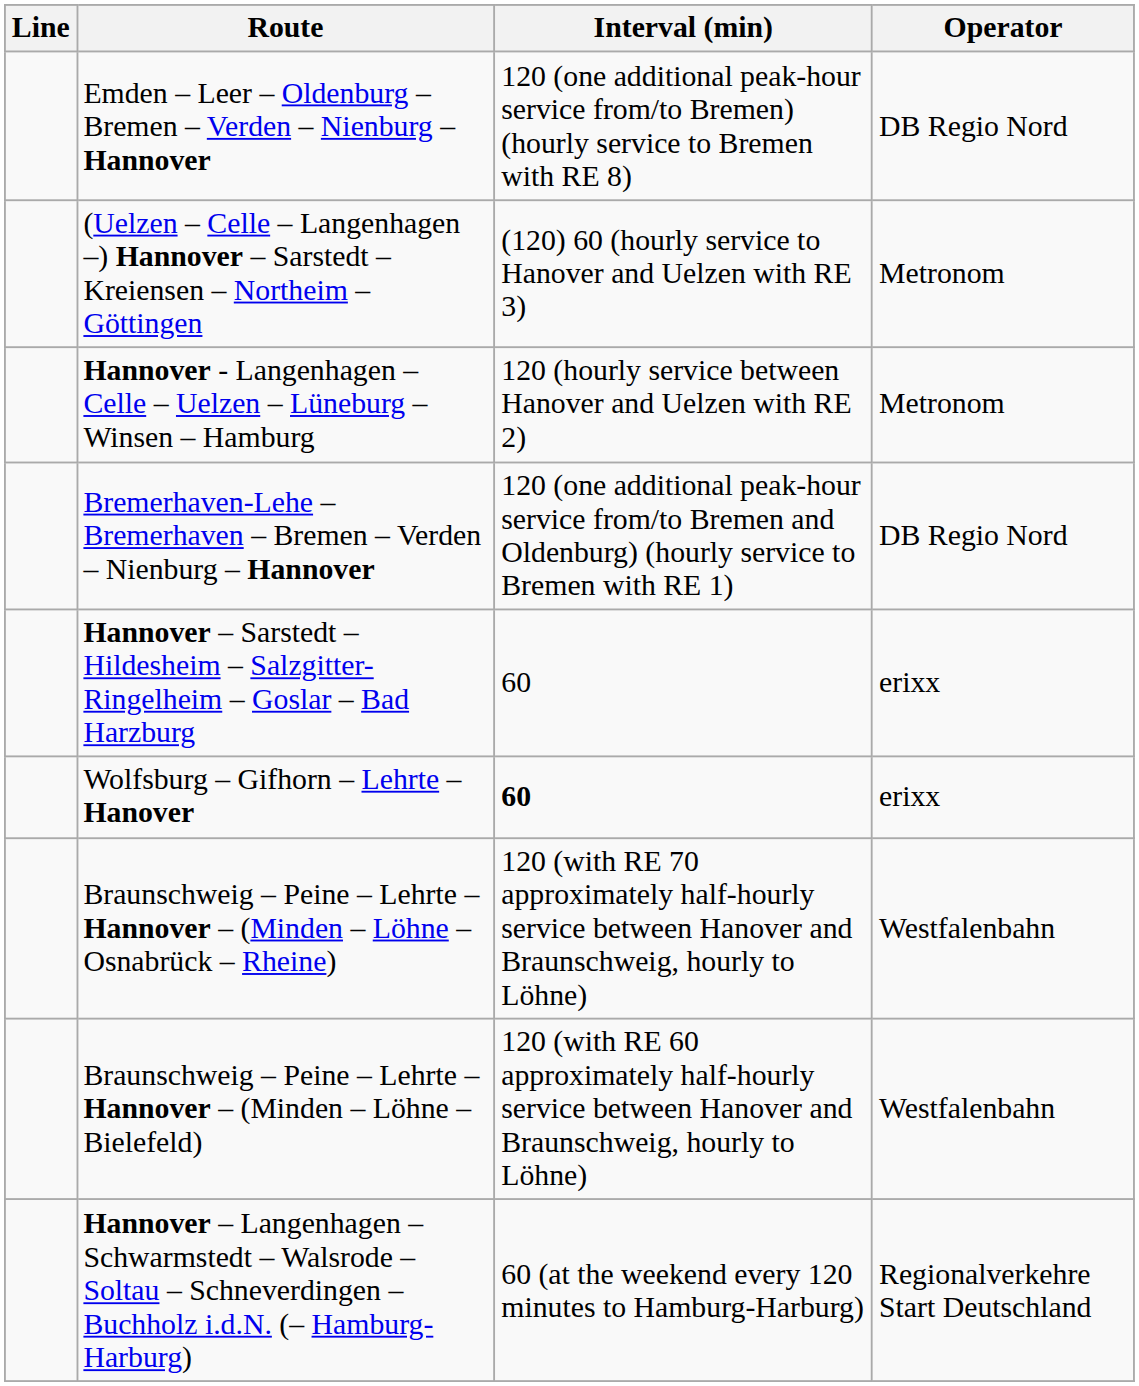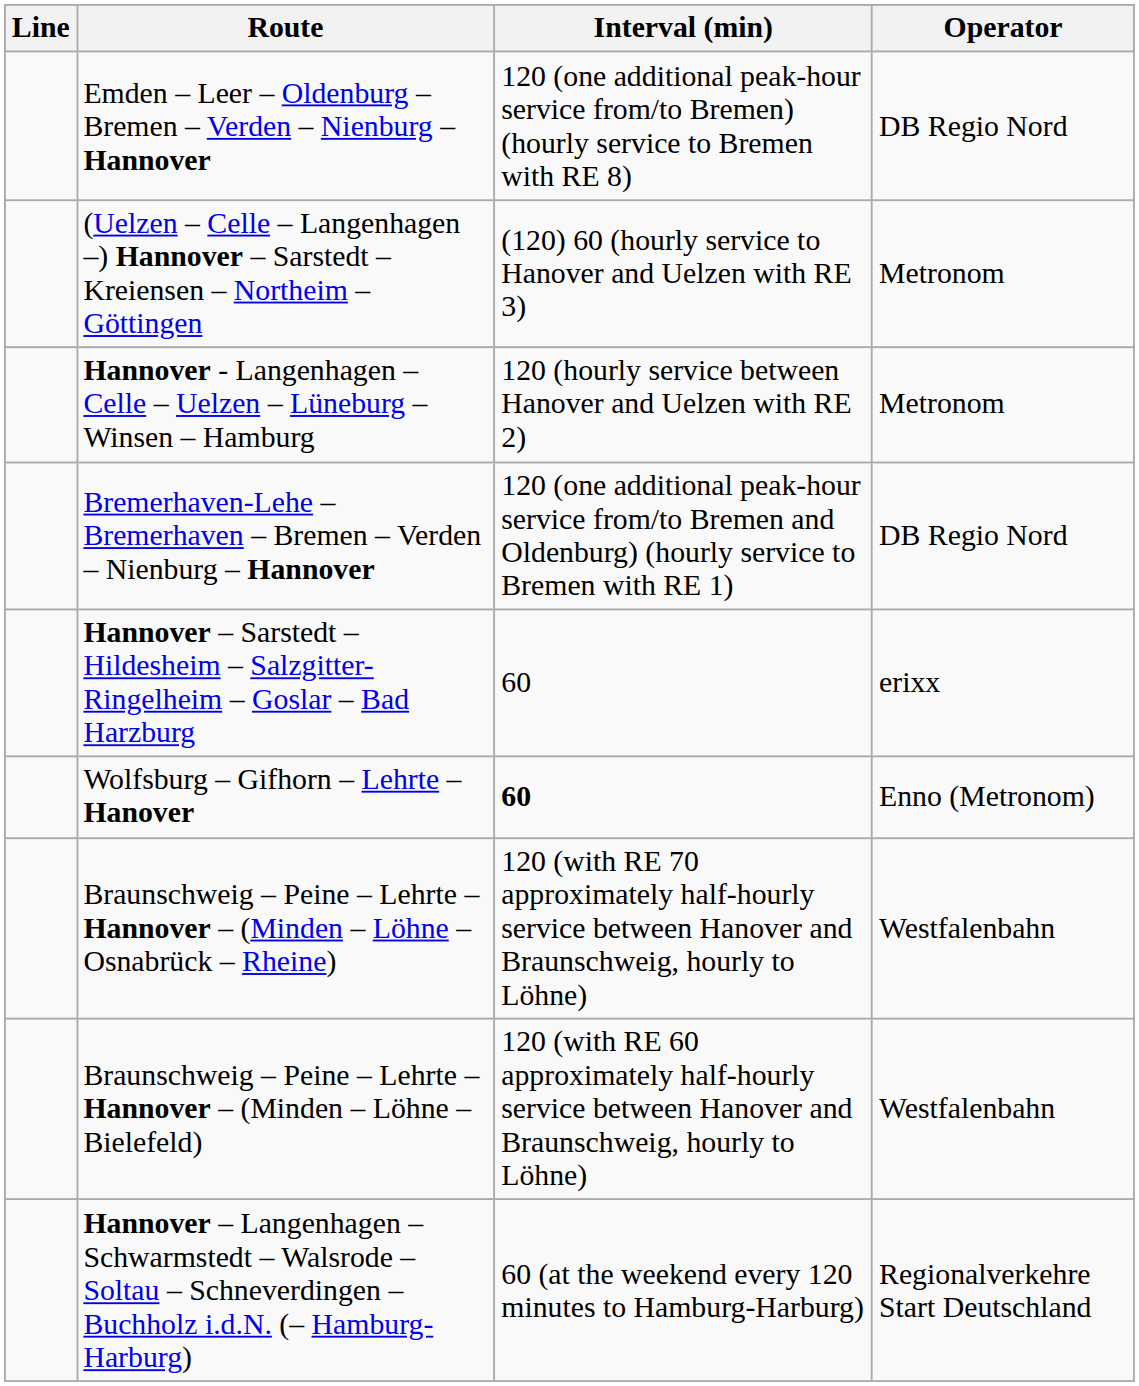Wolfsburg – Gifhorn – Lehrte – Hanover | Operator: erixx -> Enno (Metronom)
